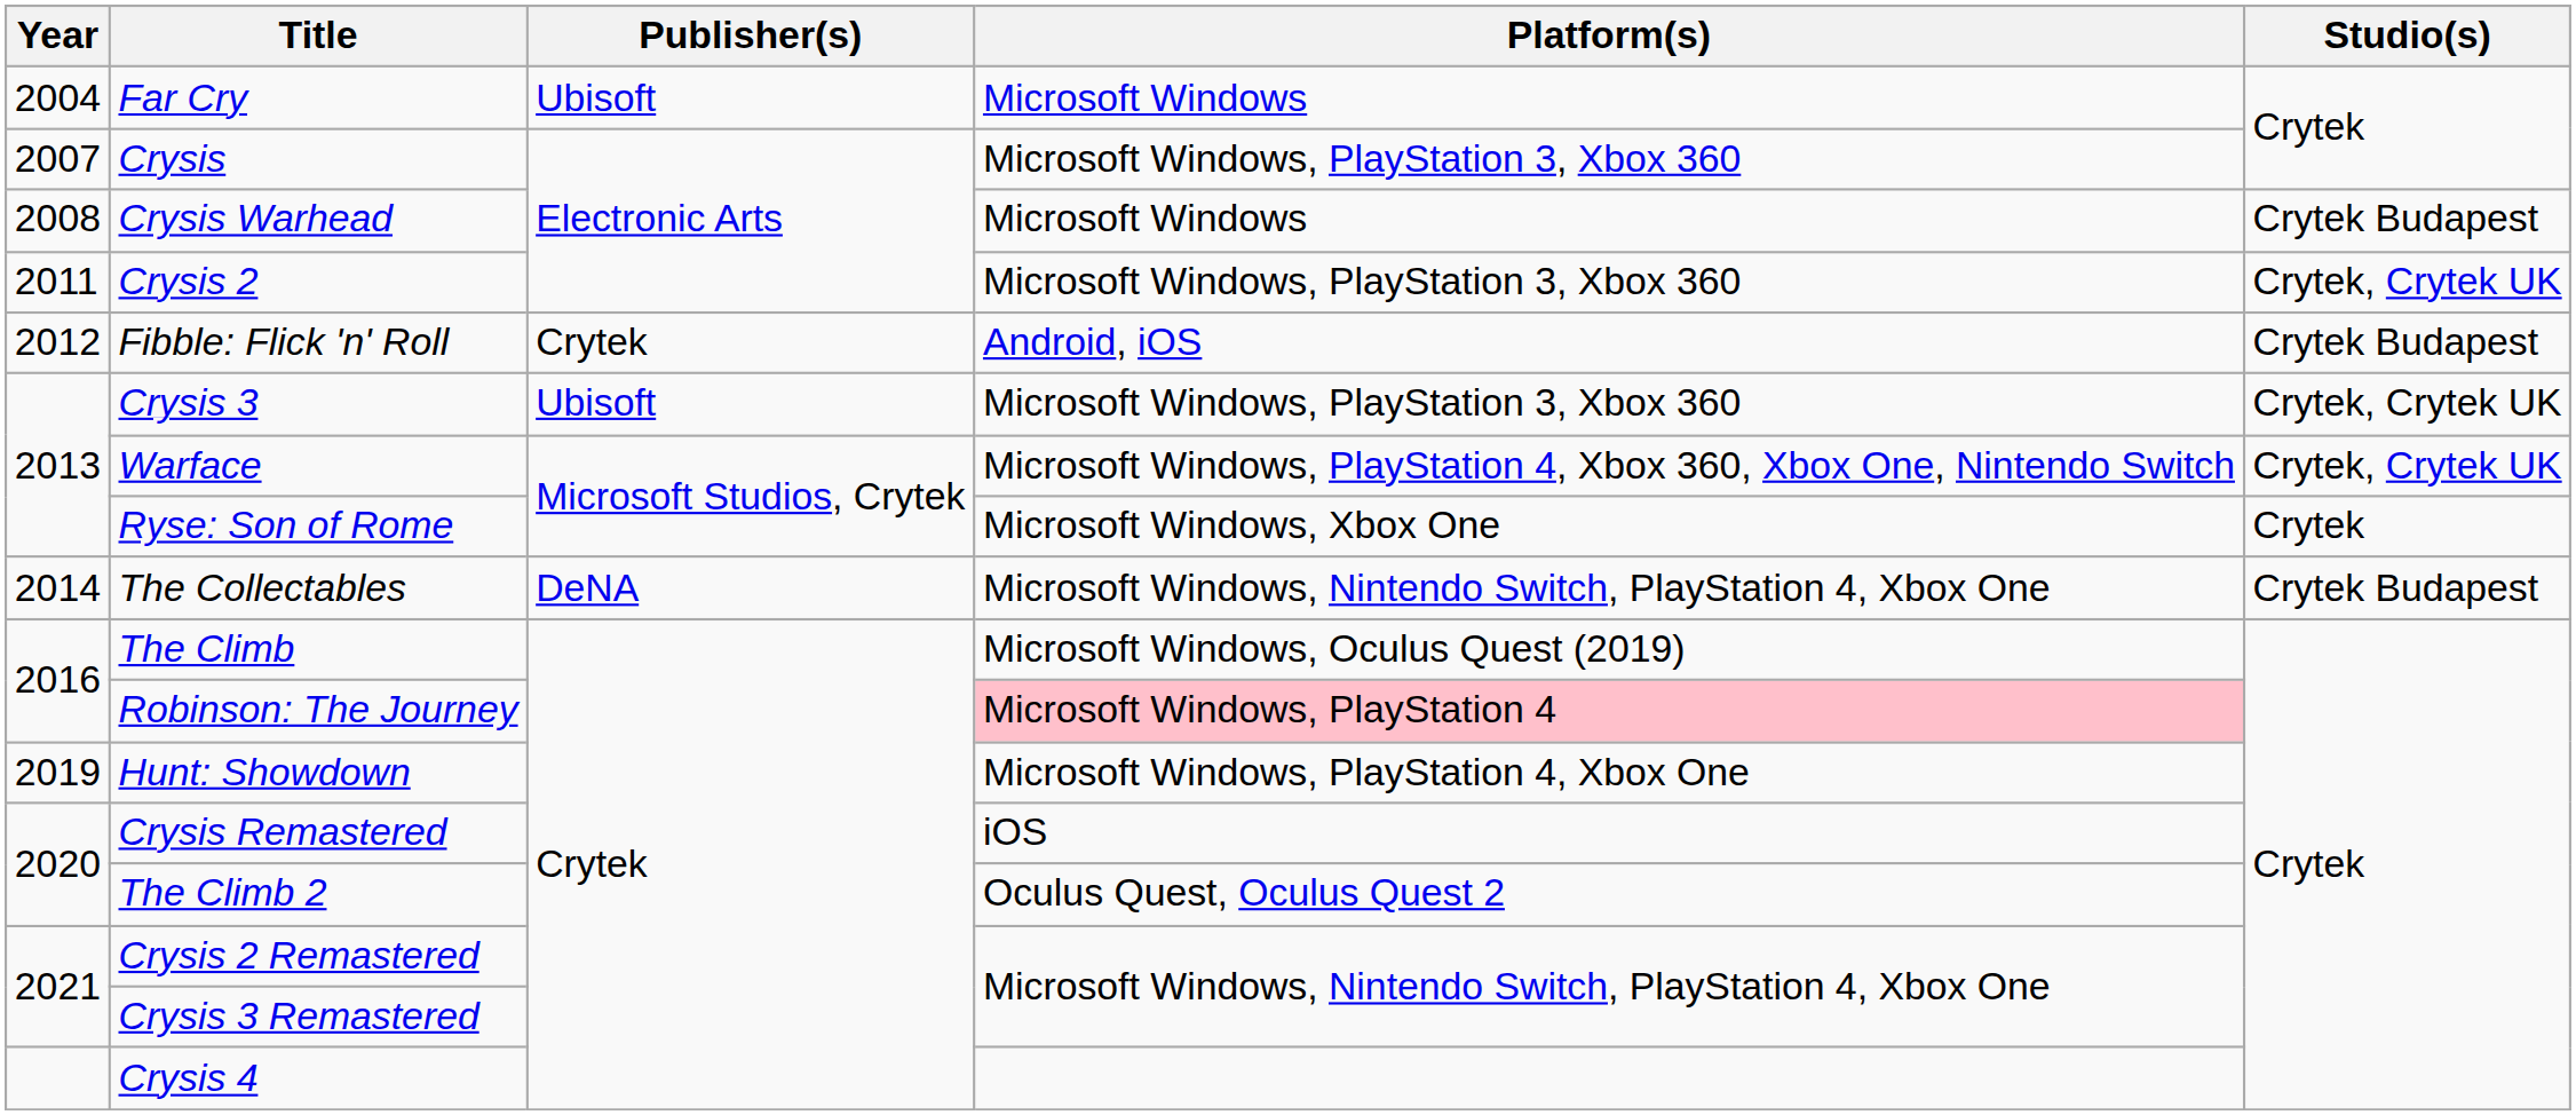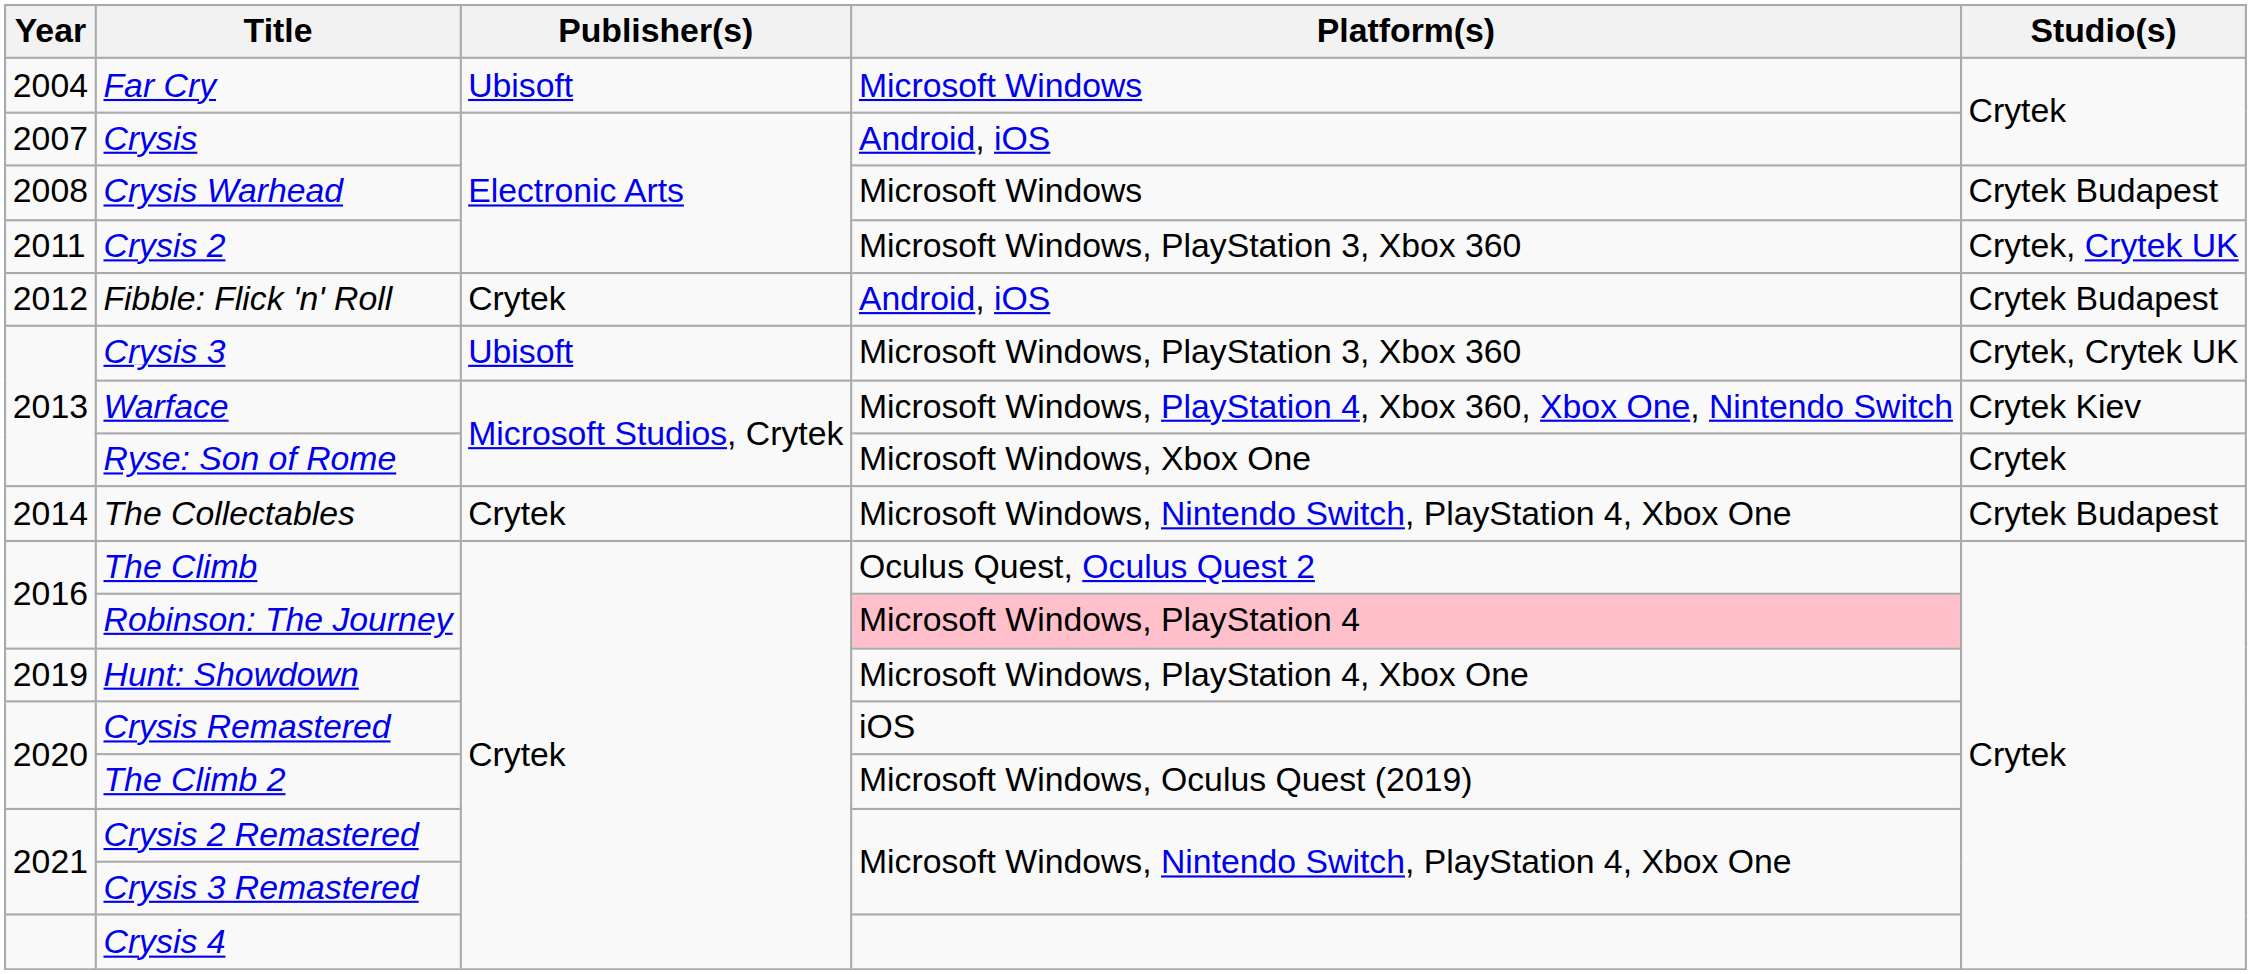Crysis | Platform(s): Microsoft Windows, PlayStation 3, Xbox 360 -> Android, iOS
Warface | Studio(s): Crytek, Crytek UK -> Crytek Kiev
The Collectables | Publisher(s): DeNA -> Crytek
The Climb | Platform(s): Microsoft Windows, Oculus Quest (2019) -> Oculus Quest, Oculus Quest 2
The Climb 2 | Platform(s): Oculus Quest, Oculus Quest 2 -> Microsoft Windows, Oculus Quest (2019)
